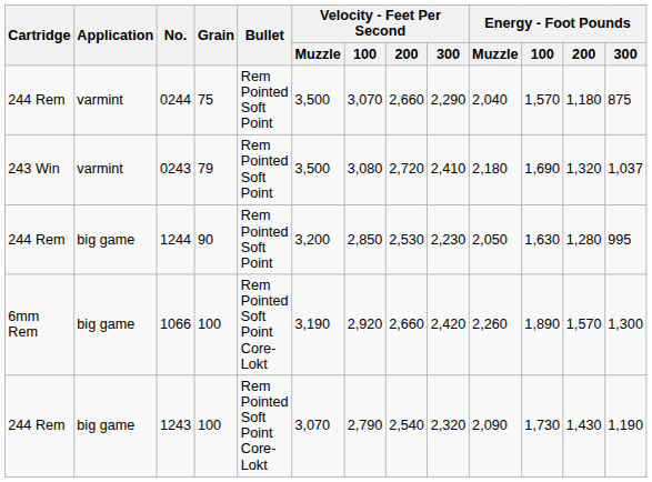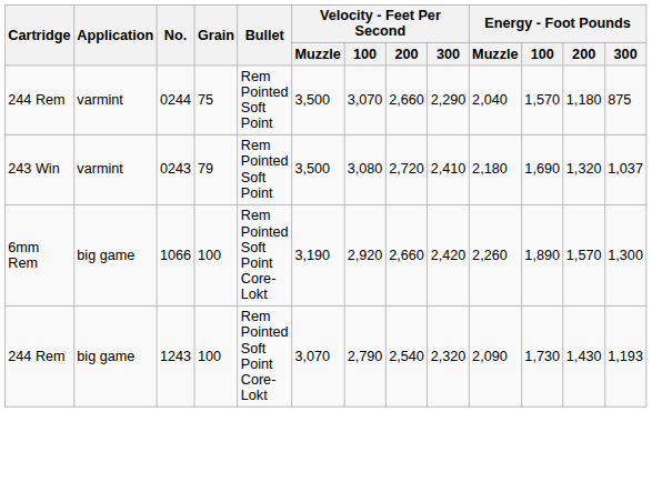- row: 244 Rem | big game | 1244 | 90 | Rem Pointed Soft Point | 3,200 | 2,850 | 2,530 | 2,230 | 2,050 | 1,630 | 1,280 | 995
1243 | Energy - Foot Pounds / 300: 1,190 -> 1,193
